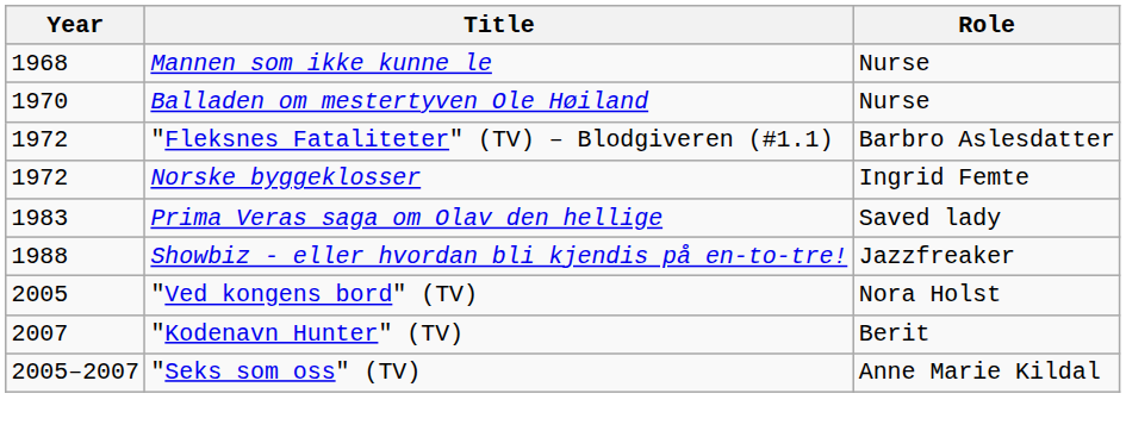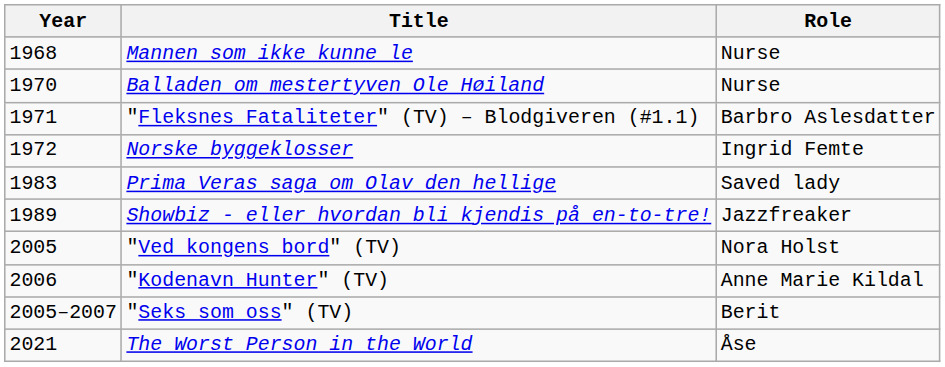"Fleksnes Fataliteter" (TV) – Blodgiveren (#1.1) | Year: 1972 -> 1971
Showbiz - eller hvordan bli kjendis på en-to-tre! | Year: 1988 -> 1989
"Kodenavn Hunter" (TV) | Year: 2007 -> 2006
"Kodenavn Hunter" (TV) | Role: Berit -> Anne Marie Kildal
"Seks som oss" (TV) | Role: Anne Marie Kildal -> Berit
+ row: 2021 | The Worst Person in the World | Åse
